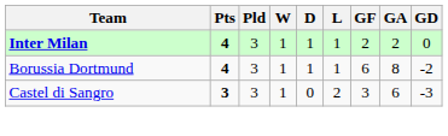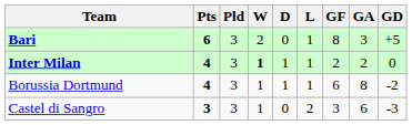+ row: Bari | 6 | 3 | 2 | 0 | 1 | 8 | 3 | +5
Inter Milan | W: normal -> bold
